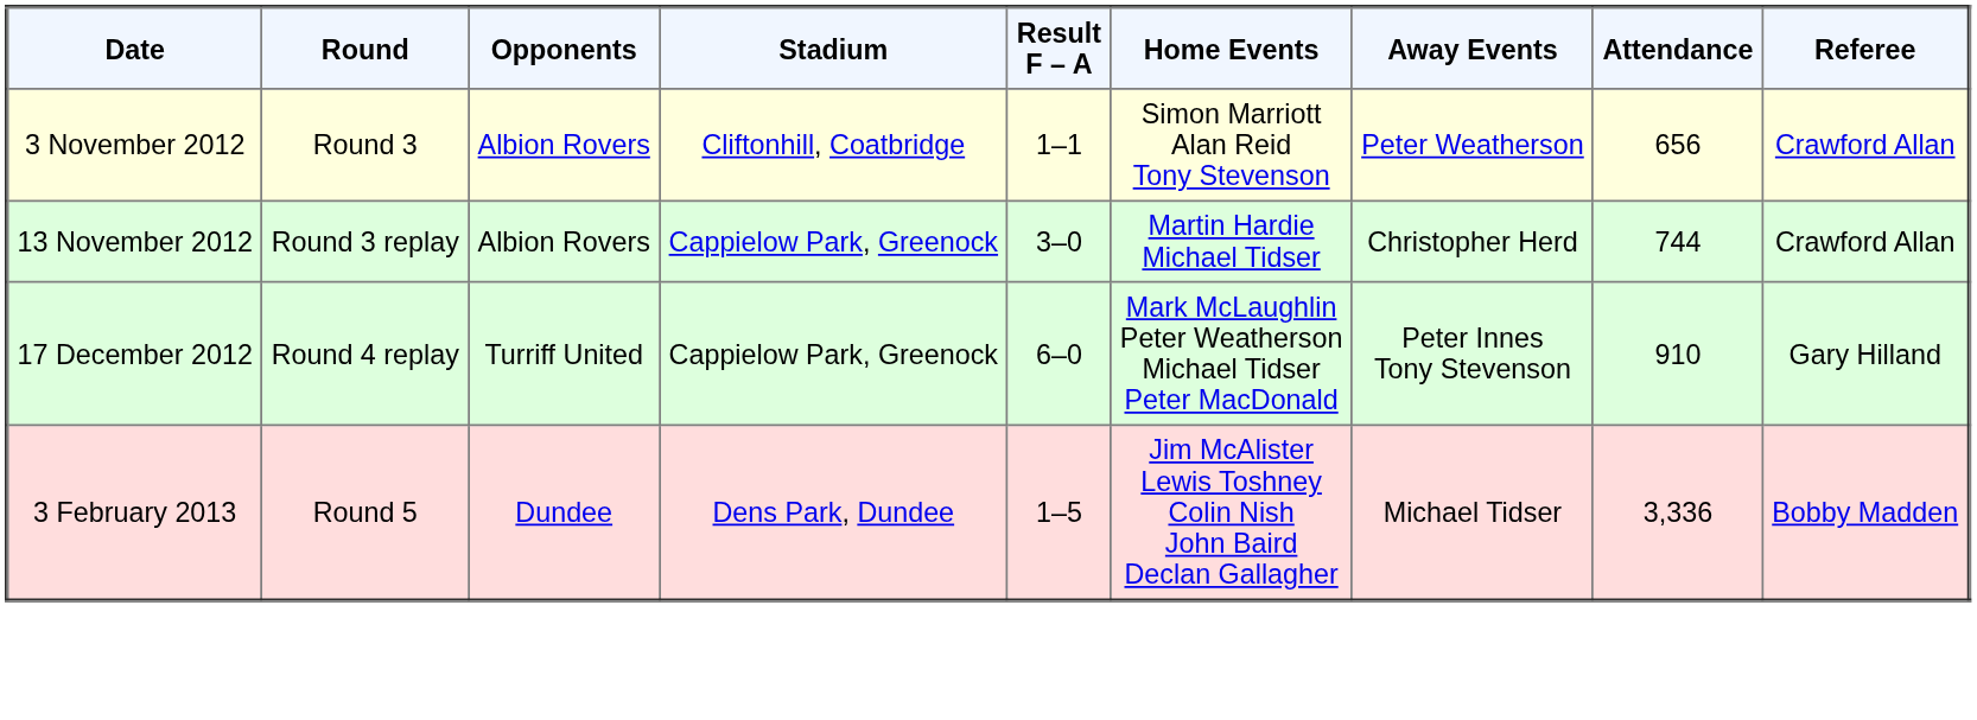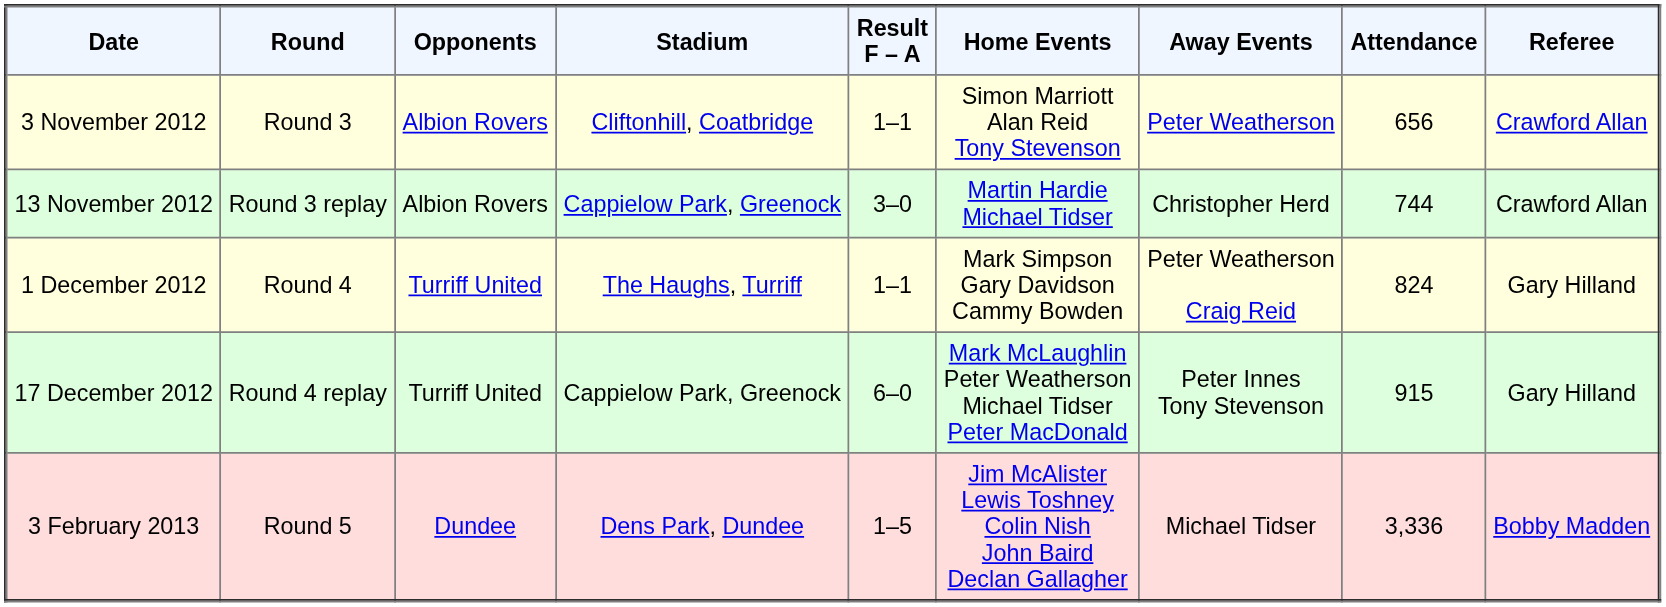+ row: 1 December 2012 | Round 4 | Turriff United | The Haughs, Turriff | 1–1 | Mark Simpson Gary Davidson Cammy Bowden | Peter Weatherson Craig Reid | 824 | Gary Hilland
17 December 2012 | Attendance: 910 -> 915
